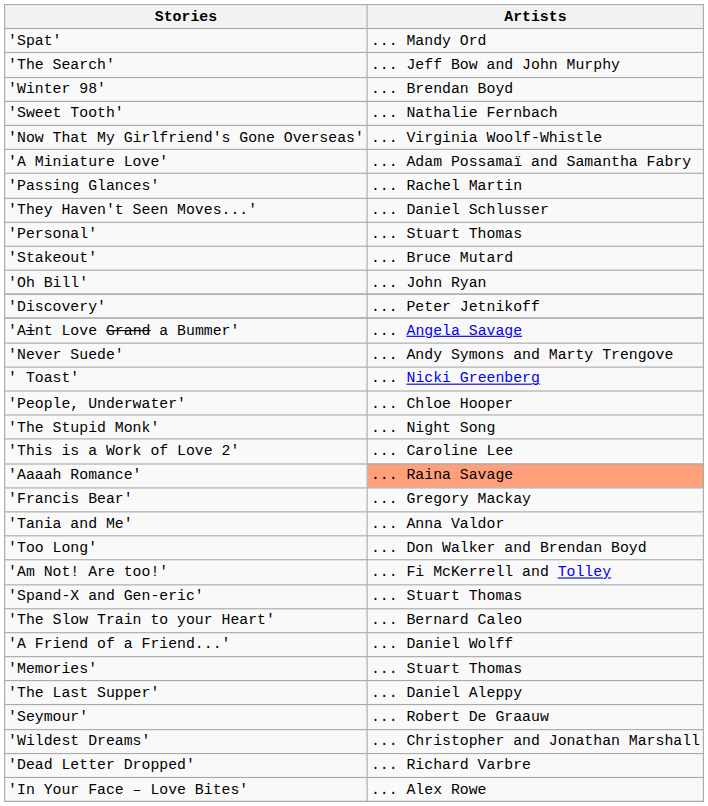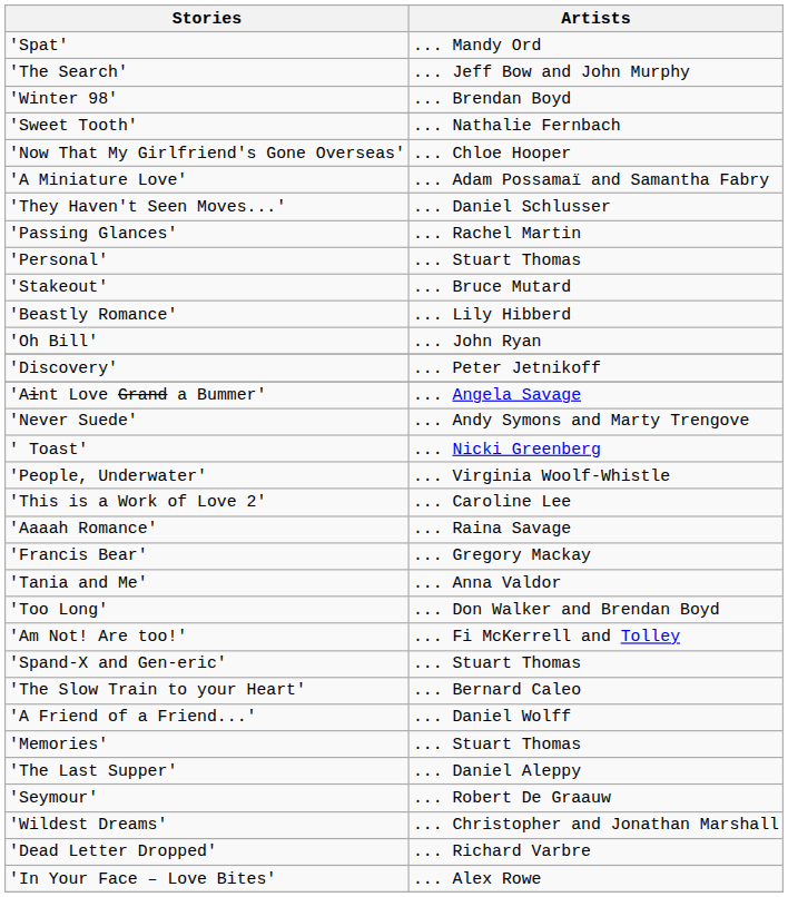'Now That My Girlfriend's Gone Overseas' | Artists: ... Virginia Woolf-Whistle -> ... Chloe Hooper
rows swapped: 'They Haven't Seen Moves...' <-> 'Passing Glances'
+ row: 'Beastly Romance' | ... Lily Hibberd
'People, Underwater' | Artists: ... Chloe Hooper -> ... Virginia Woolf-Whistle
- row: 'The Stupid Monk' | ... Night Song
'Aaaah Romance' | Artists: lightsalmon background -> no background
